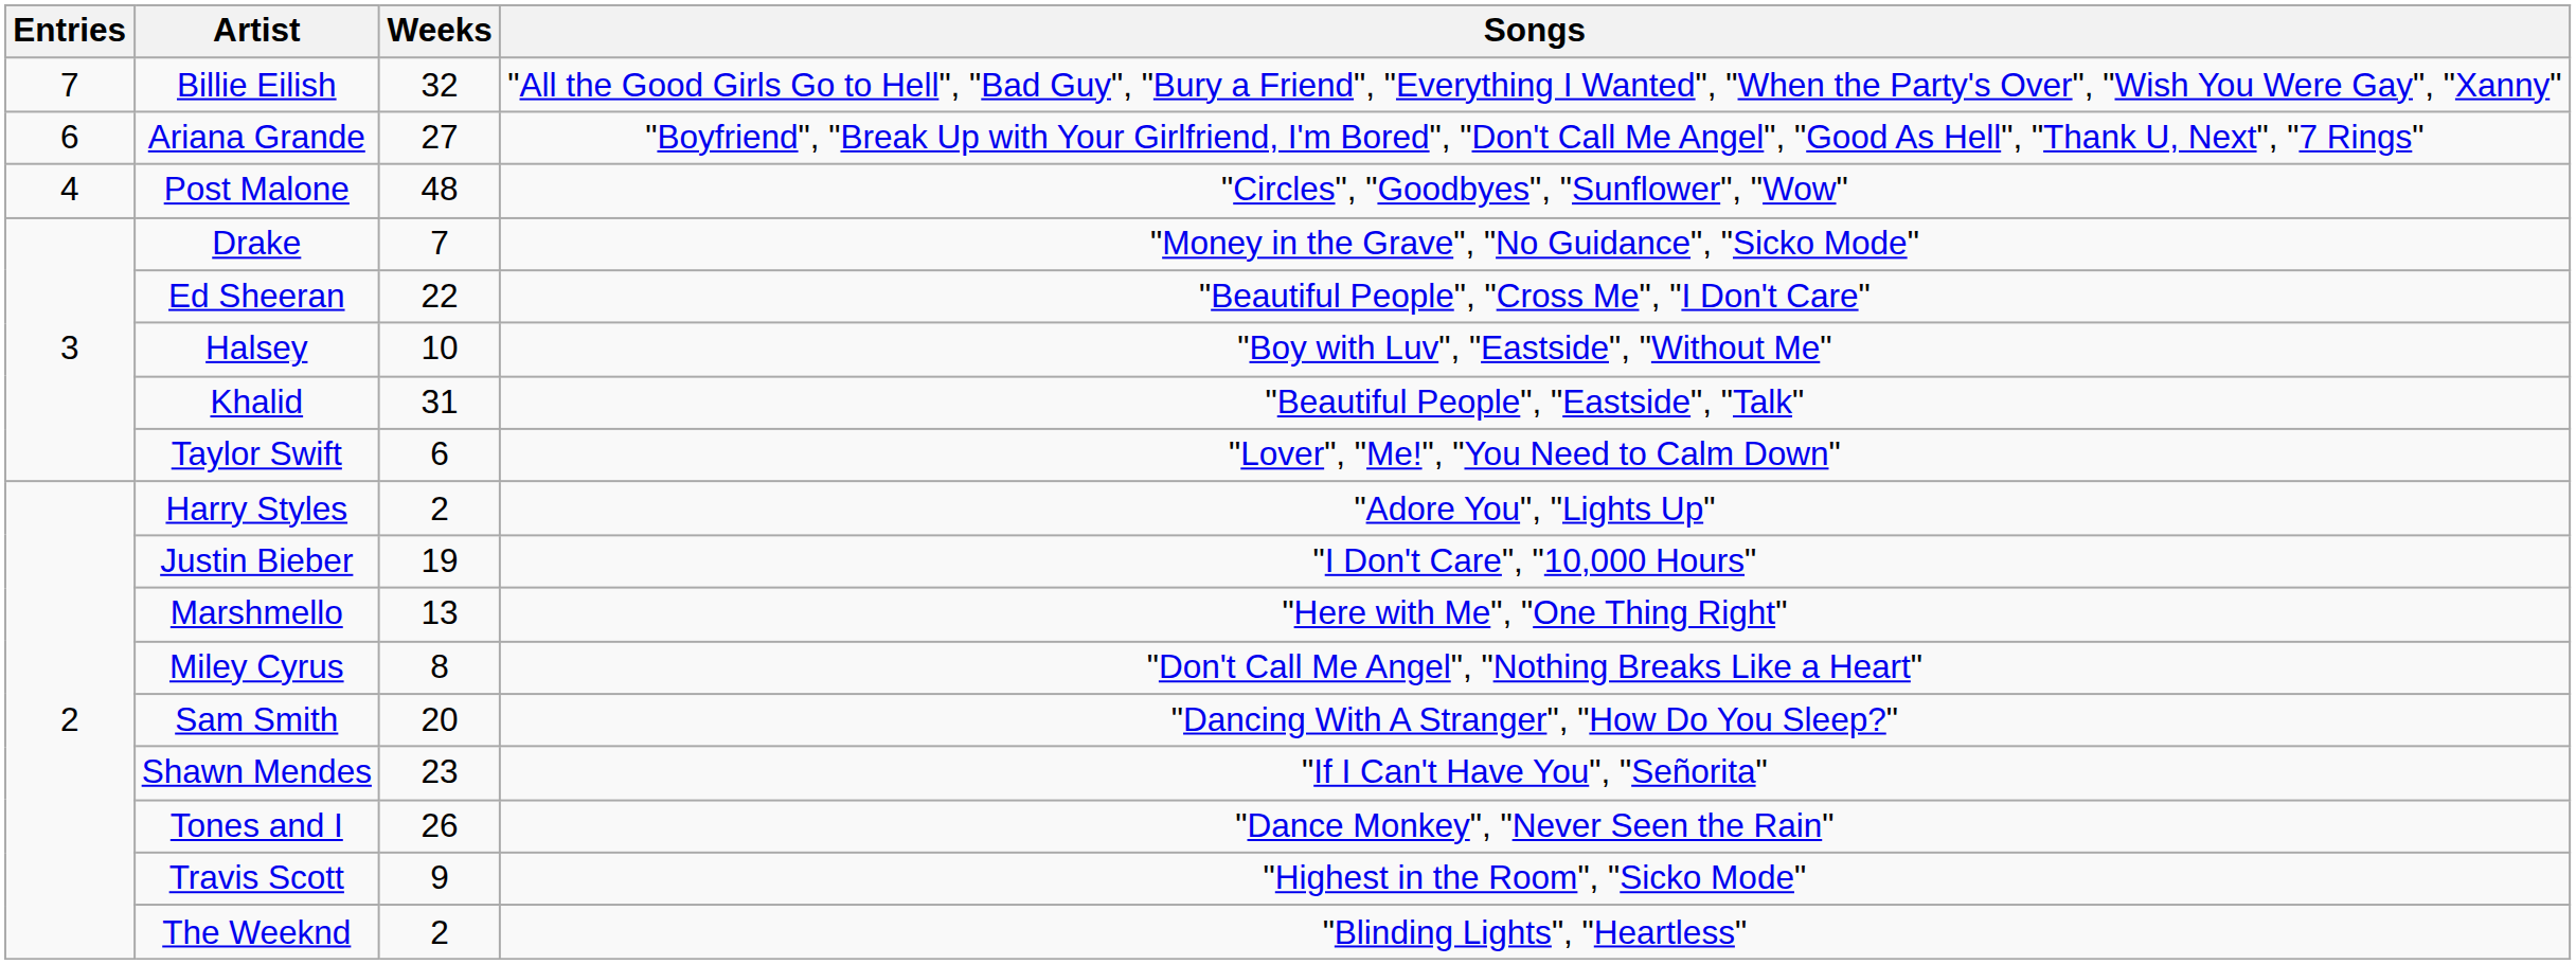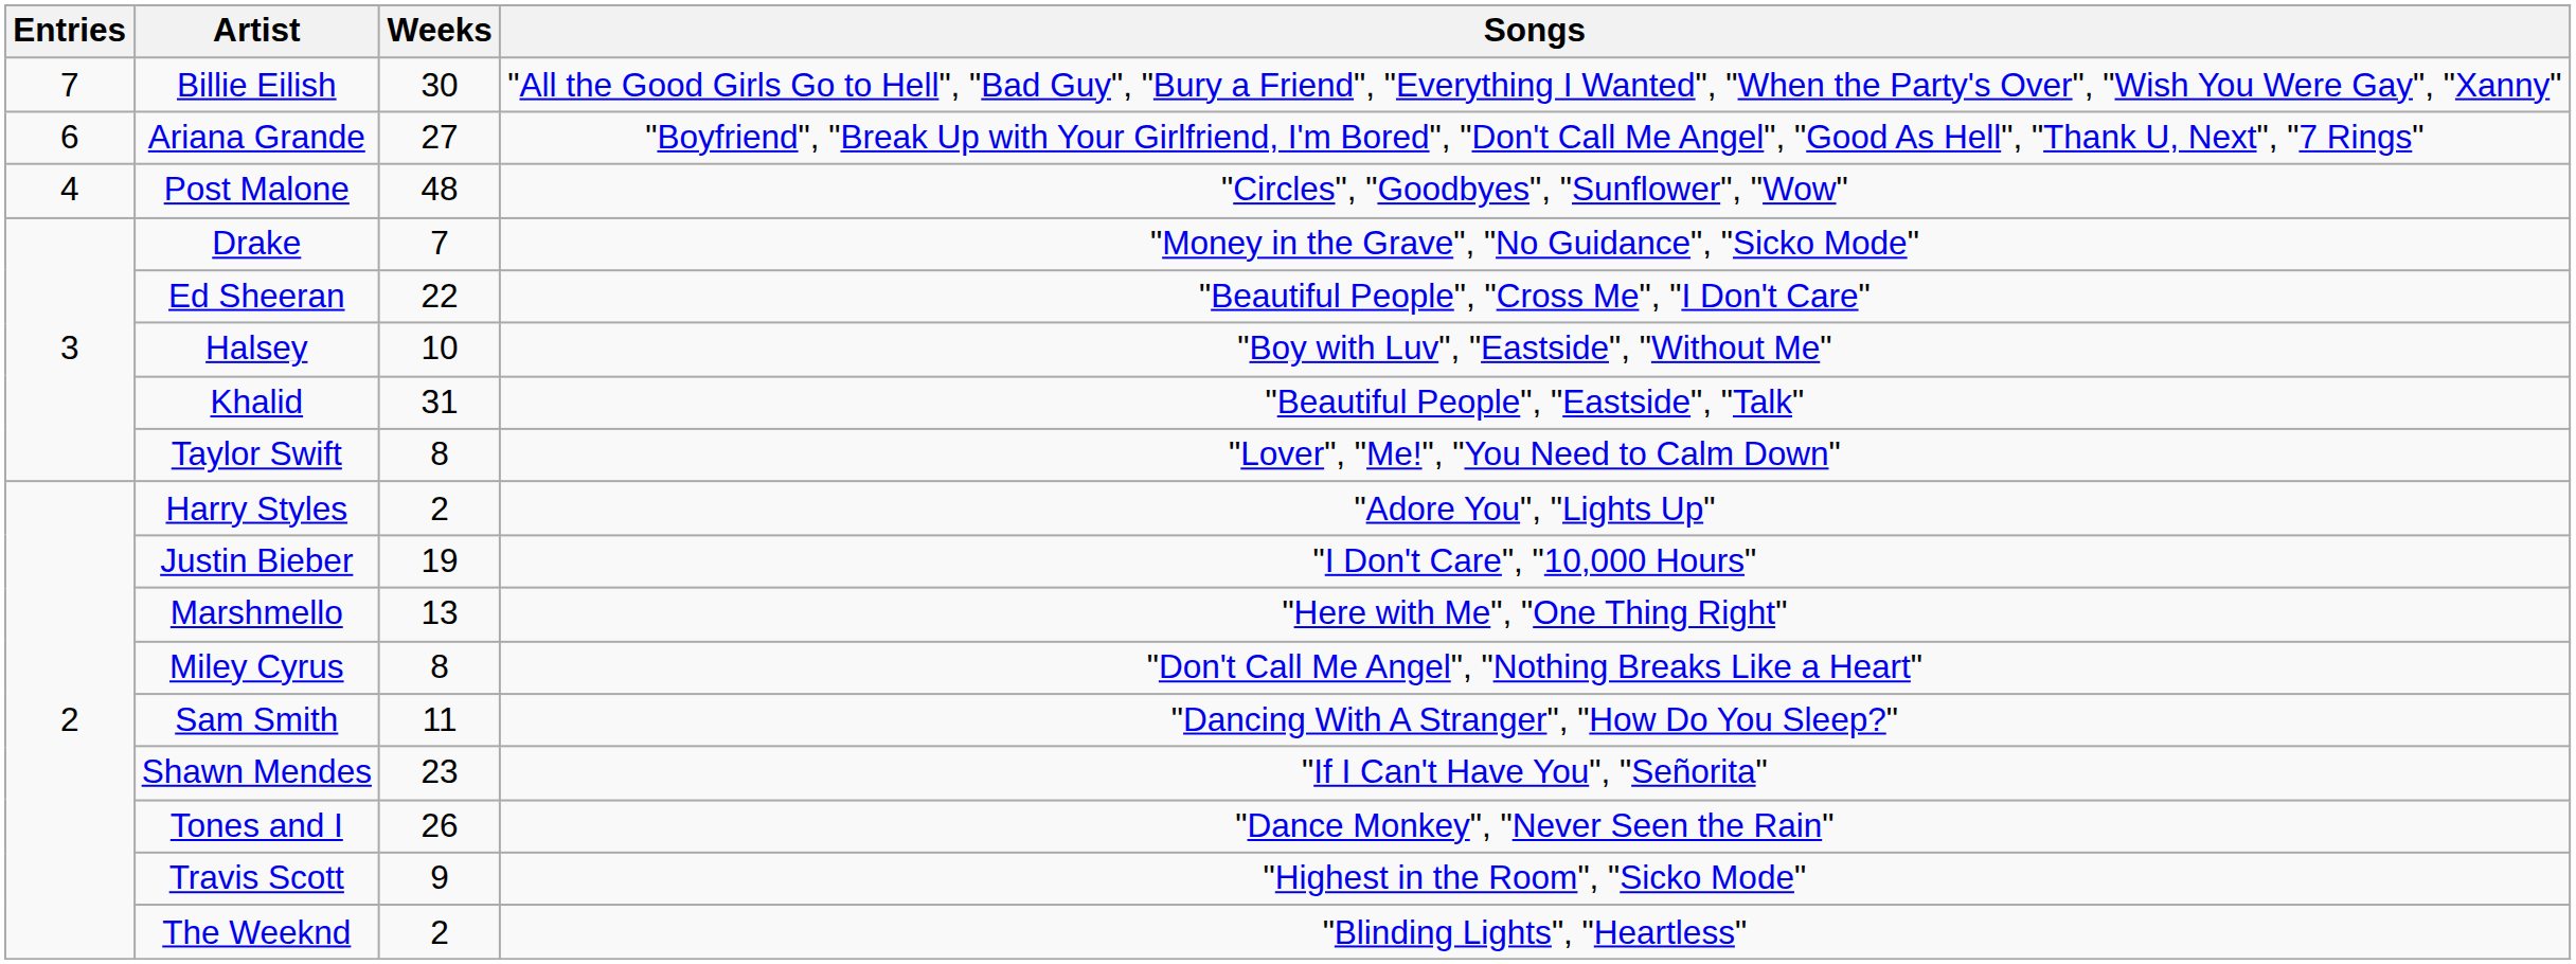Billie Eilish | Weeks: 32 -> 30
Taylor Swift | Weeks: 6 -> 8
Sam Smith | Weeks: 20 -> 11
